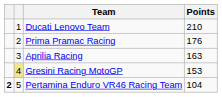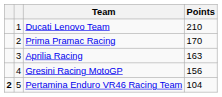Prima Pramac Racing | Points: 176 -> 170
Gresini Racing MotoGP | column 2: khaki background -> no background
Gresini Racing MotoGP | Points: 153 -> 156
